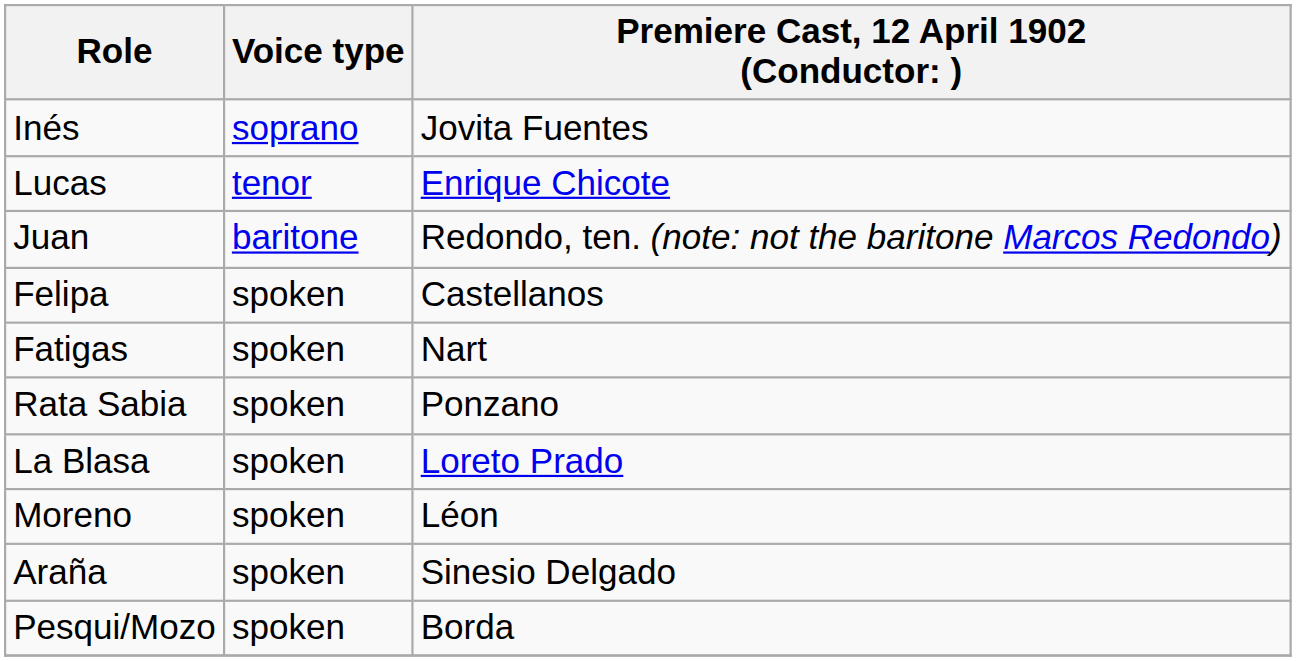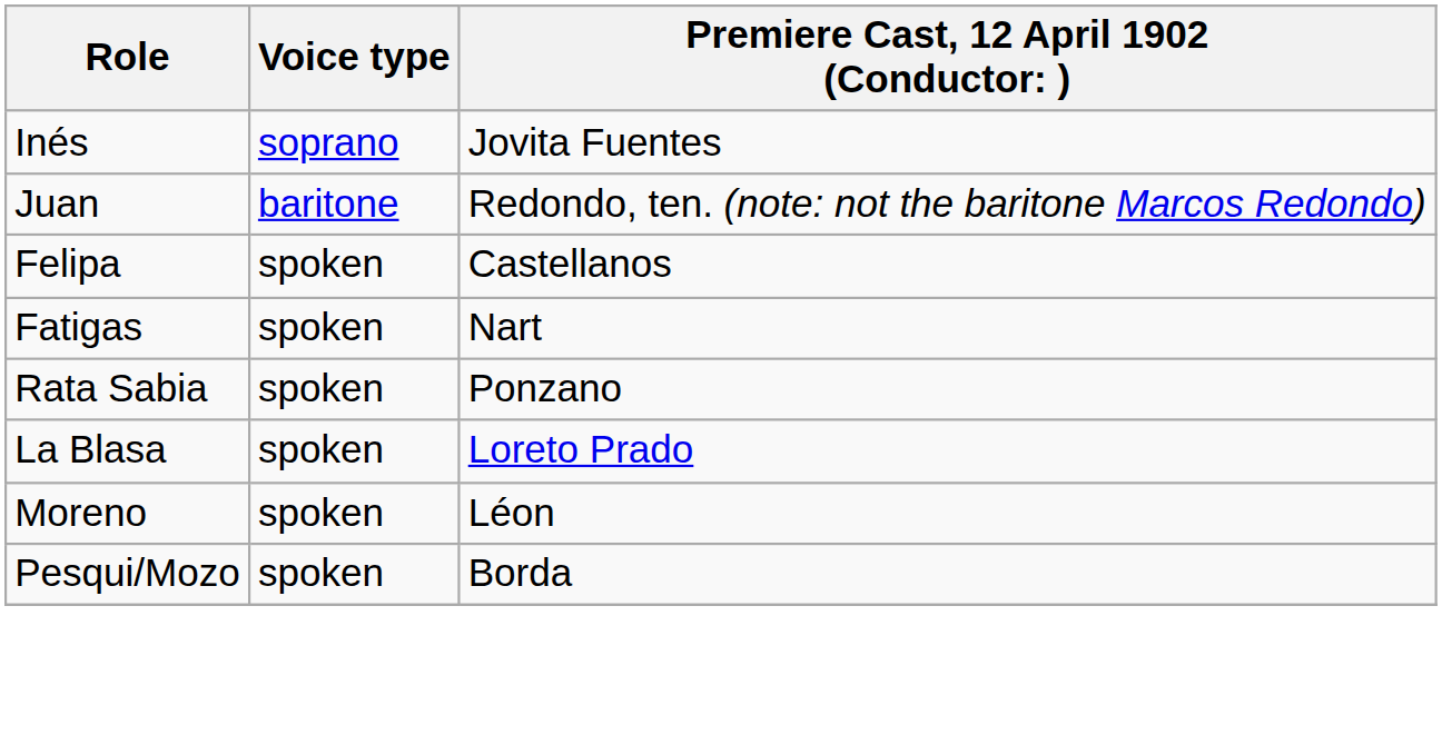- row: Lucas | tenor | Enrique Chicote
- row: Araña | spoken | Sinesio Delgado
